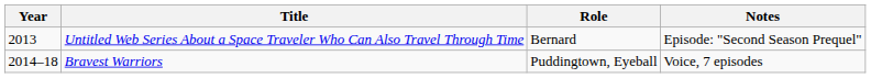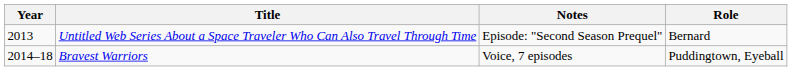columns swapped: Role <-> Notes
